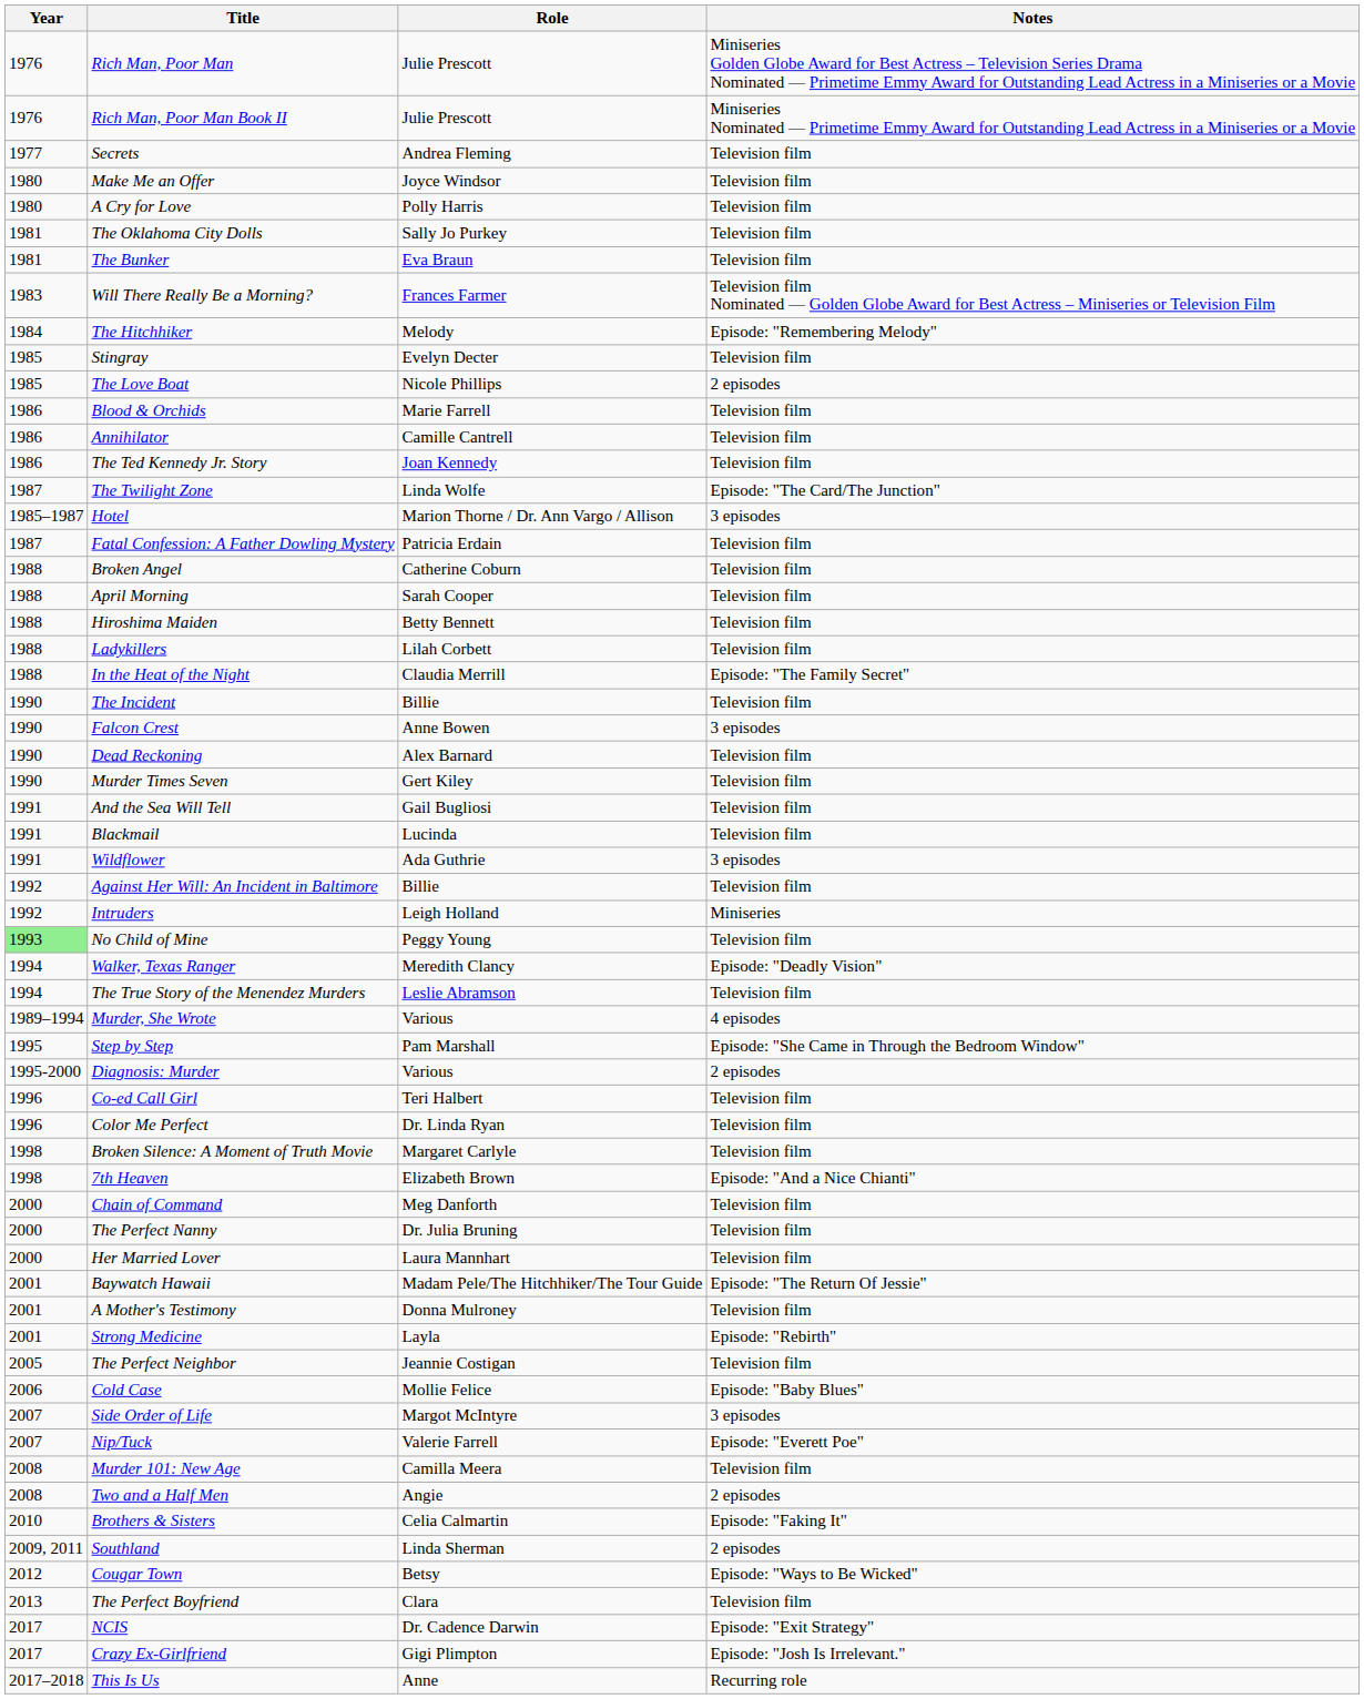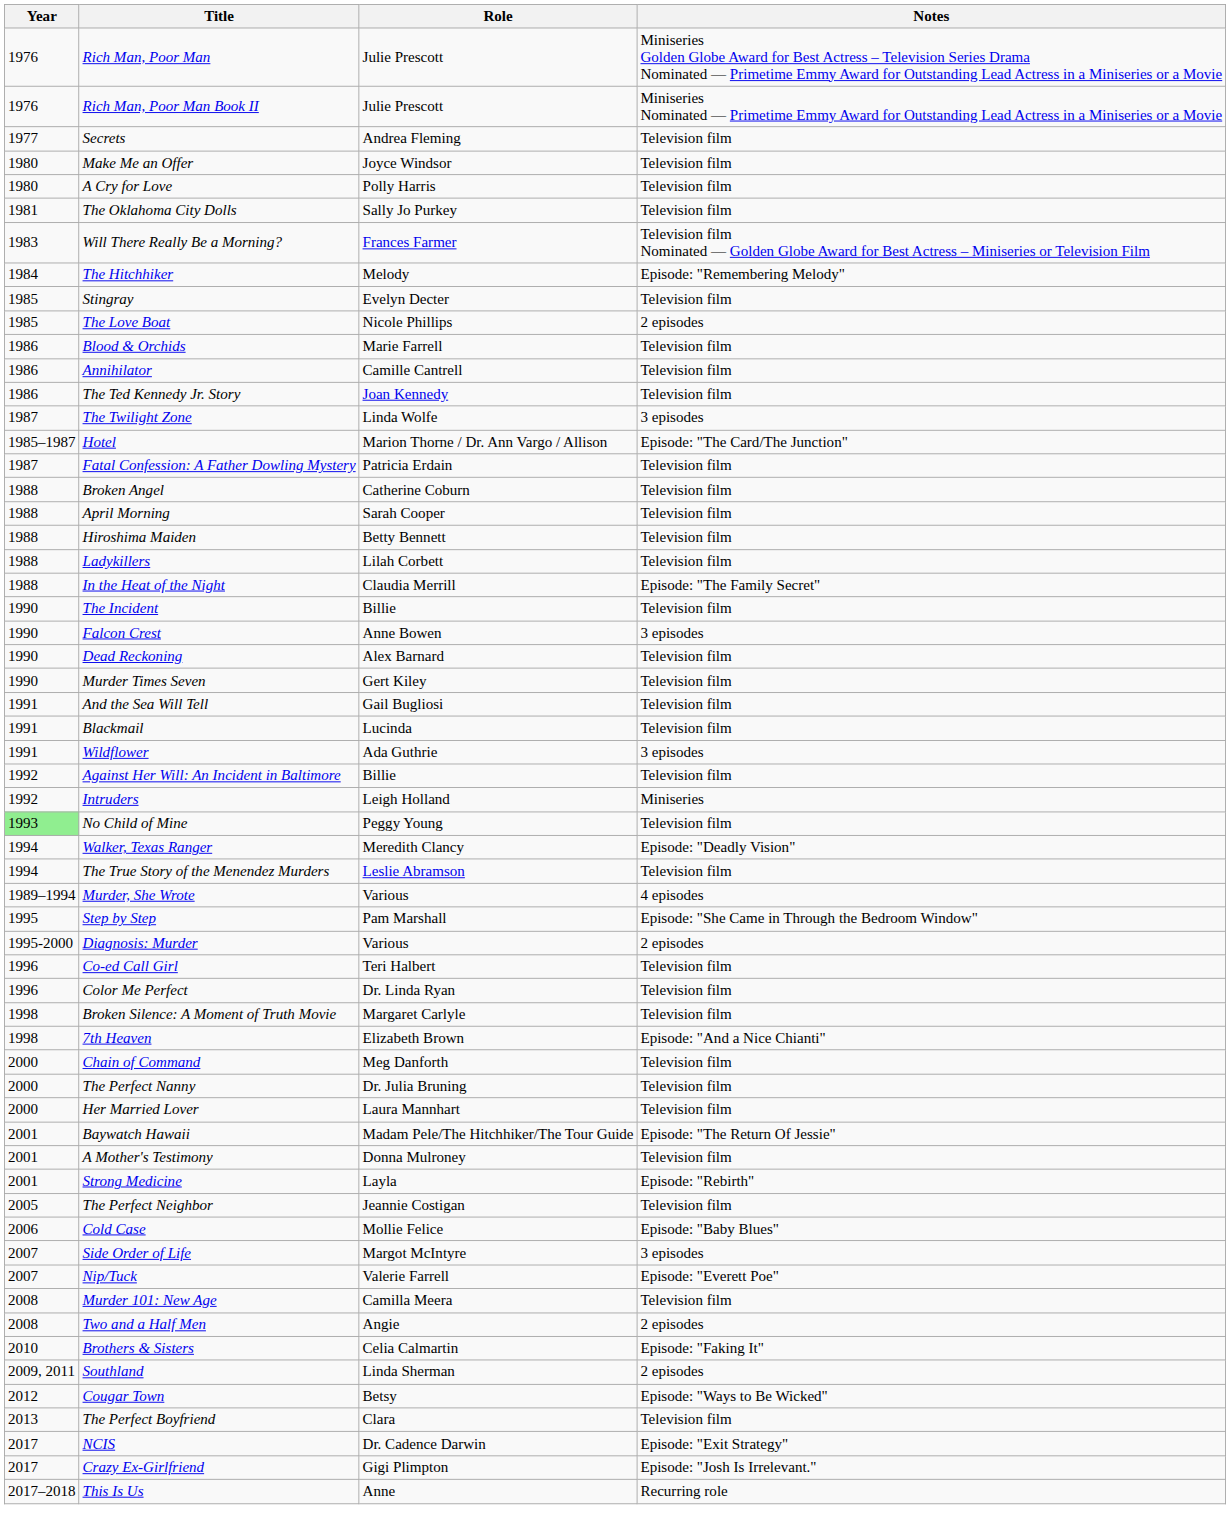- row: 1981 | The Bunker | Eva Braun | Television film
The Twilight Zone | Notes: Episode: "The Card/The Junction" -> 3 episodes
Hotel | Notes: 3 episodes -> Episode: "The Card/The Junction"
